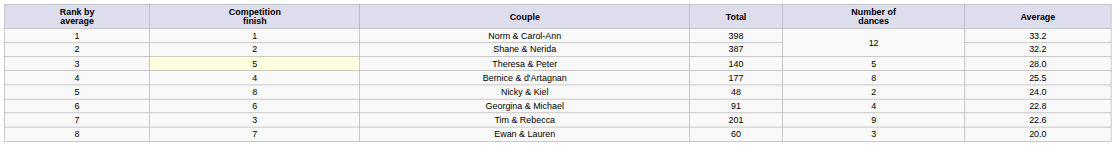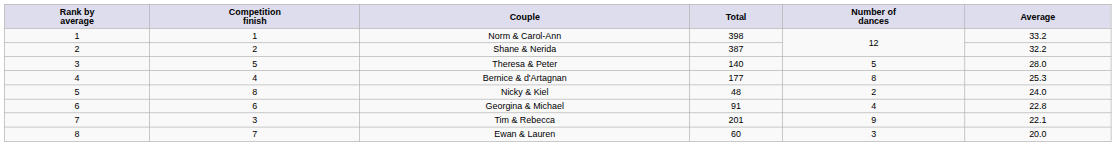Theresa & Peter | Competition finish: lightyellow background -> no background
Bernice & d'Artagnan | Average: 25.5 -> 25.3
Tim & Rebecca | Average: 22.6 -> 22.1
